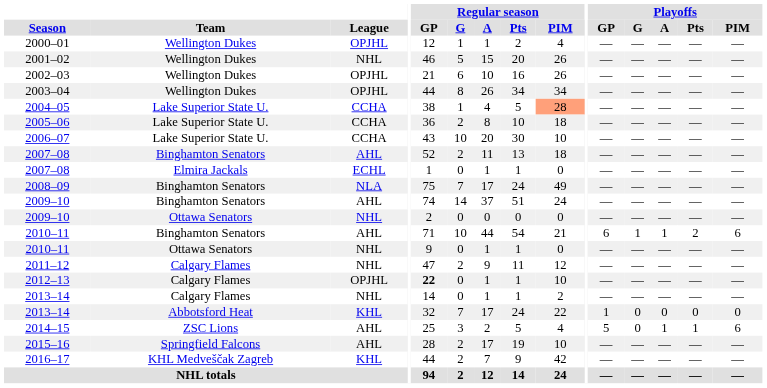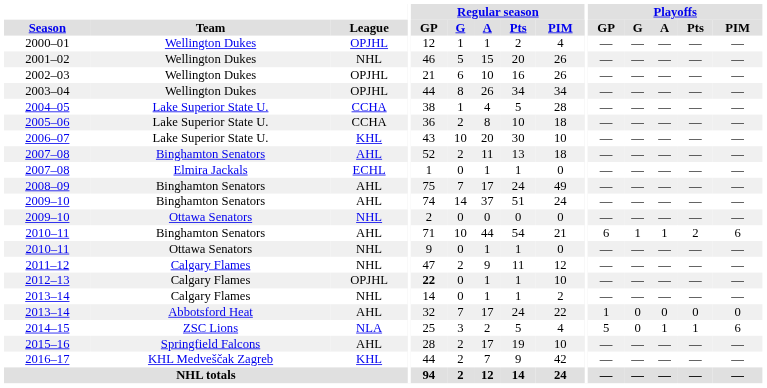2004–05 | Regular season / PIM: lightsalmon background -> no background
2006–07 | League: CCHA -> KHL
2008–09 | League: NLA -> AHL
2013–14 / Abbotsford Heat | League: KHL -> AHL
2014–15 | League: AHL -> NLA
